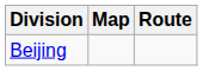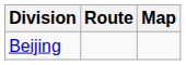columns swapped: Route <-> Map
